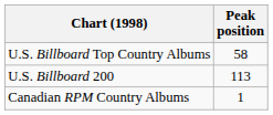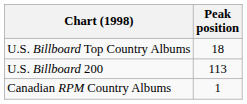U.S. Billboard Top Country Albums | Peak position: 58 -> 18
